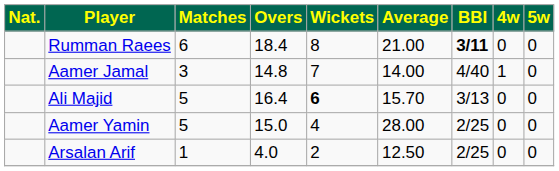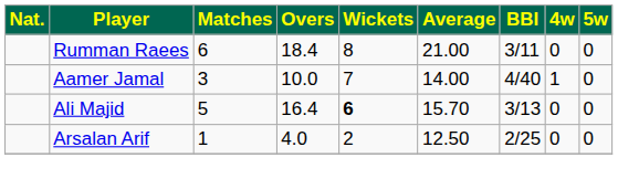Rumman Raees | BBI: bold -> normal
Aamer Jamal | Overs: 14.8 -> 10.0
- row: Aamer Yamin | 5 | 15.0 | 4 | 28.00 | 2/25 | 0 | 0
